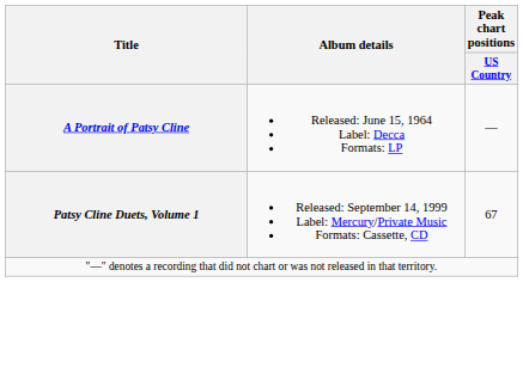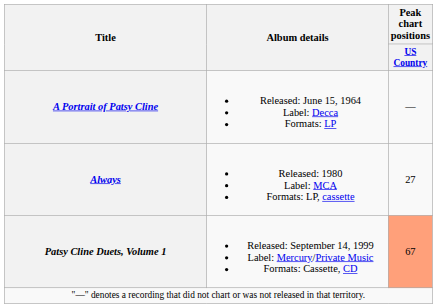+ row: Always | Released: 1980 Label: MCA Formats: LP, cassette | 27
Patsy Cline Duets, Volume 1 | Peak chart positions / US Country: no background -> lightsalmon background
